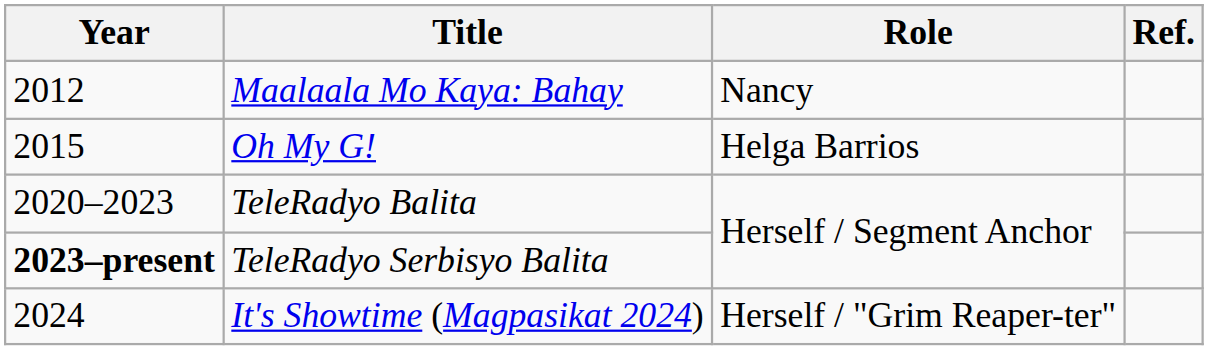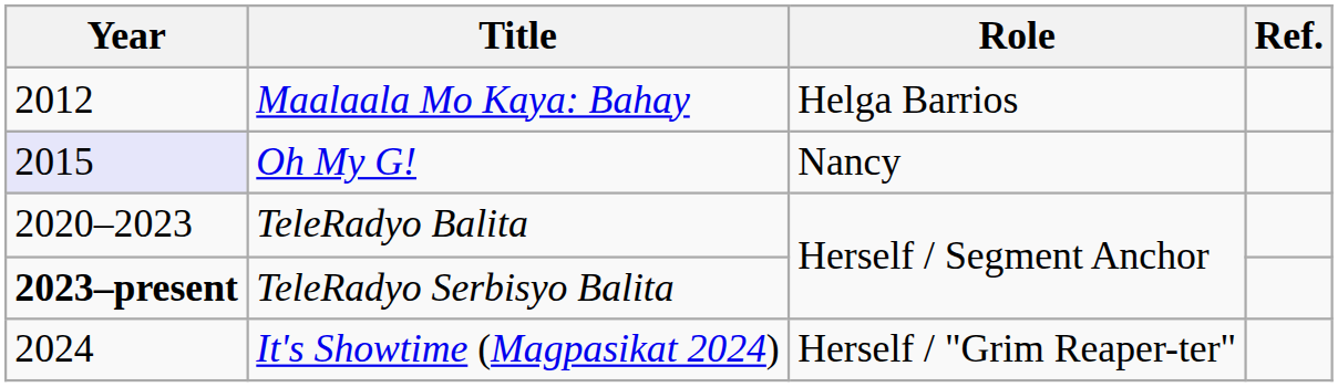Maalaala Mo Kaya: Bahay | Role: Nancy -> Helga Barrios
Oh My G! | Year: no background -> lavender background
Oh My G! | Role: Helga Barrios -> Nancy
